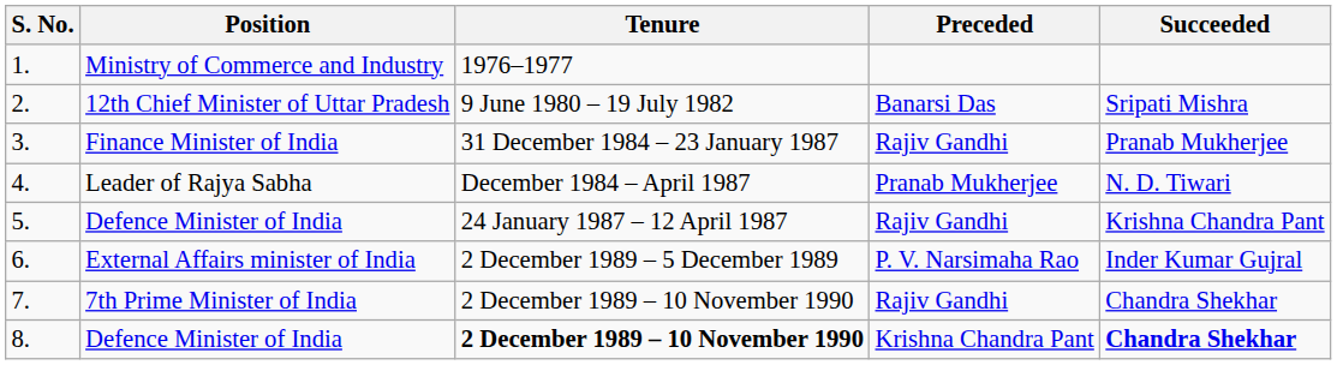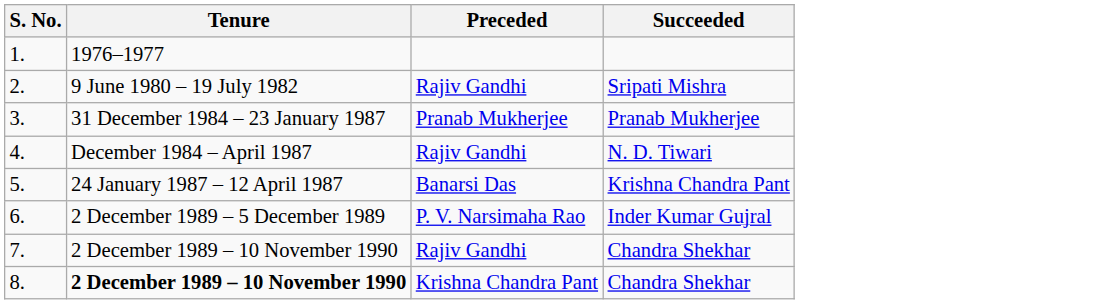- column: Position | Ministry of Commerce and Industry | 12th Chief Minister of Uttar Pradesh | Finance Minister of India | Leader of Rajya Sabha | Defence Minister of India | External Affairs minister of India | 7th Prime Minister of India | Defence Minister of India
2. | Preceded: Banarsi Das -> Rajiv Gandhi
3. | Preceded: Rajiv Gandhi -> Pranab Mukherjee
4. | Preceded: Pranab Mukherjee -> Rajiv Gandhi
5. | Preceded: Rajiv Gandhi -> Banarsi Das
8. | Succeeded: bold -> normal
